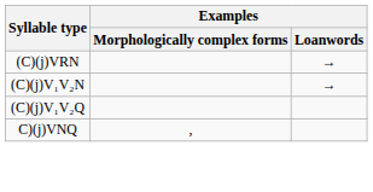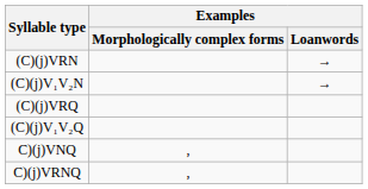+ row: (C)(j)VRQ
+ row: C)(j)VRNQ | ,
